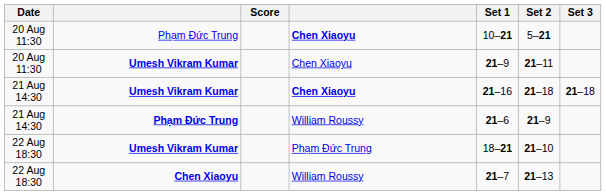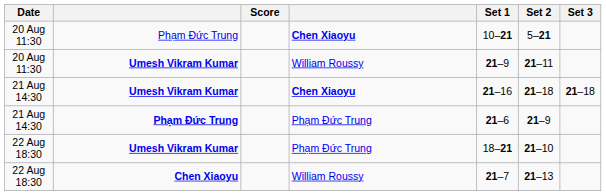20 Aug 11:30 / Umesh Vikram Kumar | column 4: Chen Xiaoyu -> William Roussy
21 Aug 14:30 / Phạm Đức Trung | column 4: William Roussy -> Phạm Đức Trung
